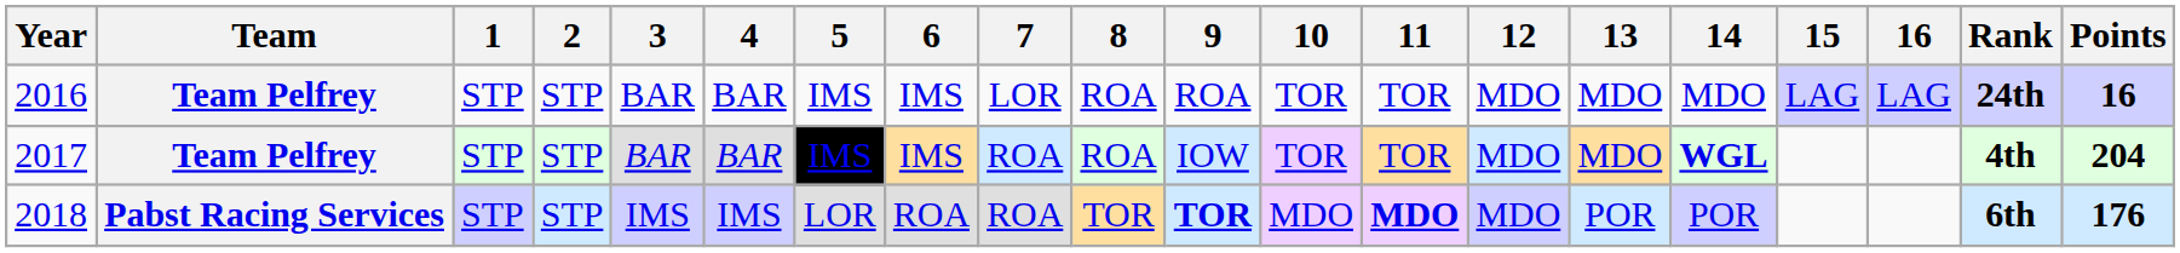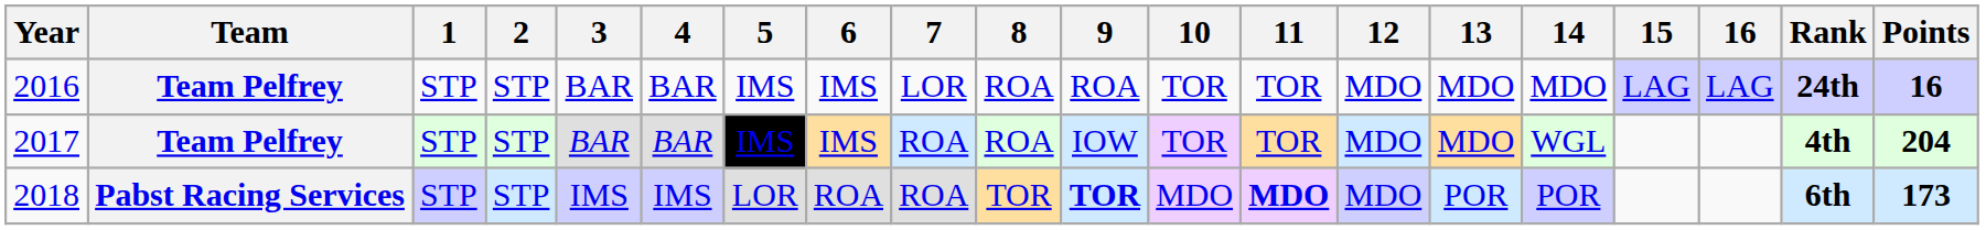2017 | 14: bold -> normal
2018 | Points: 176 -> 173
